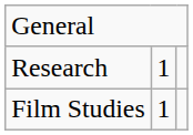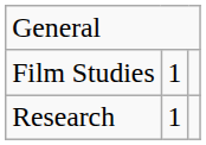rows swapped: Research <-> Film Studies
